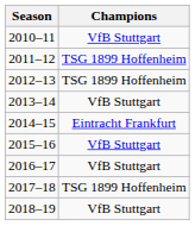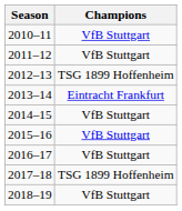2011–12 | Champions: TSG 1899 Hoffenheim -> VfB Stuttgart
2013–14 | Champions: VfB Stuttgart -> Eintracht Frankfurt
2014–15 | Champions: Eintracht Frankfurt -> VfB Stuttgart
